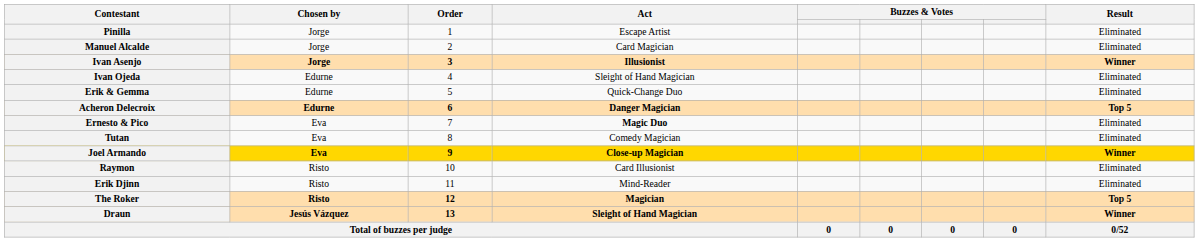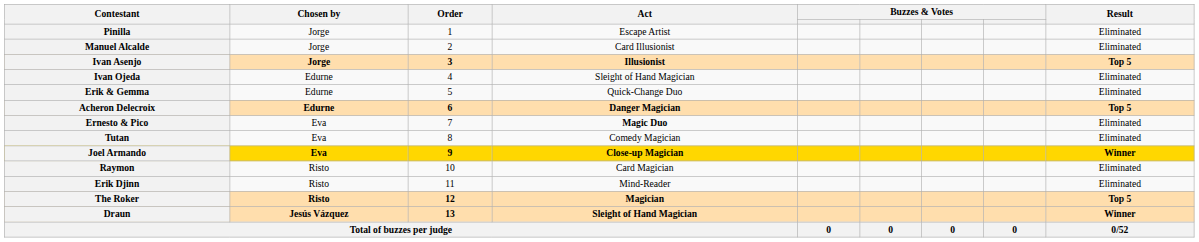Manuel Alcalde | Act: Card Magician -> Card Illusionist
Ivan Asenjo | Result: Winner -> Top 5
Raymon | Act: Card Illusionist -> Card Magician
